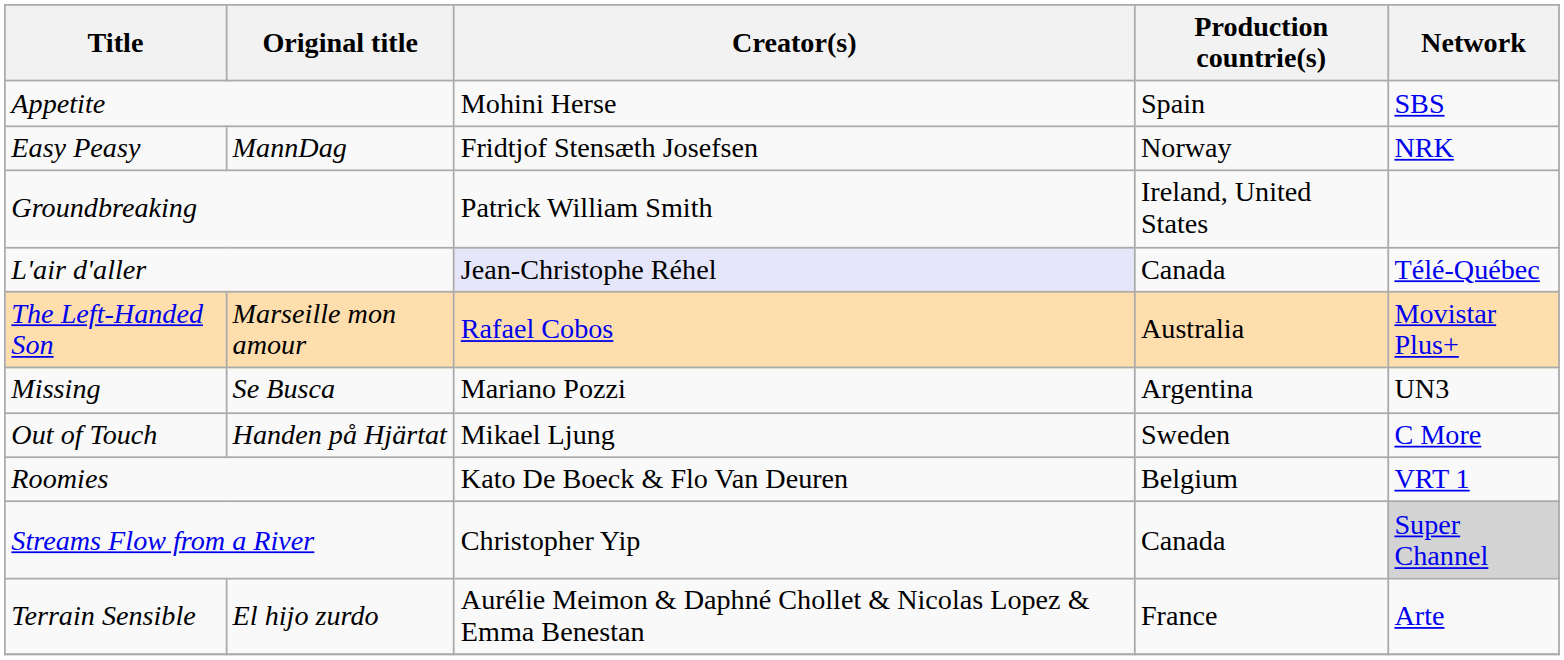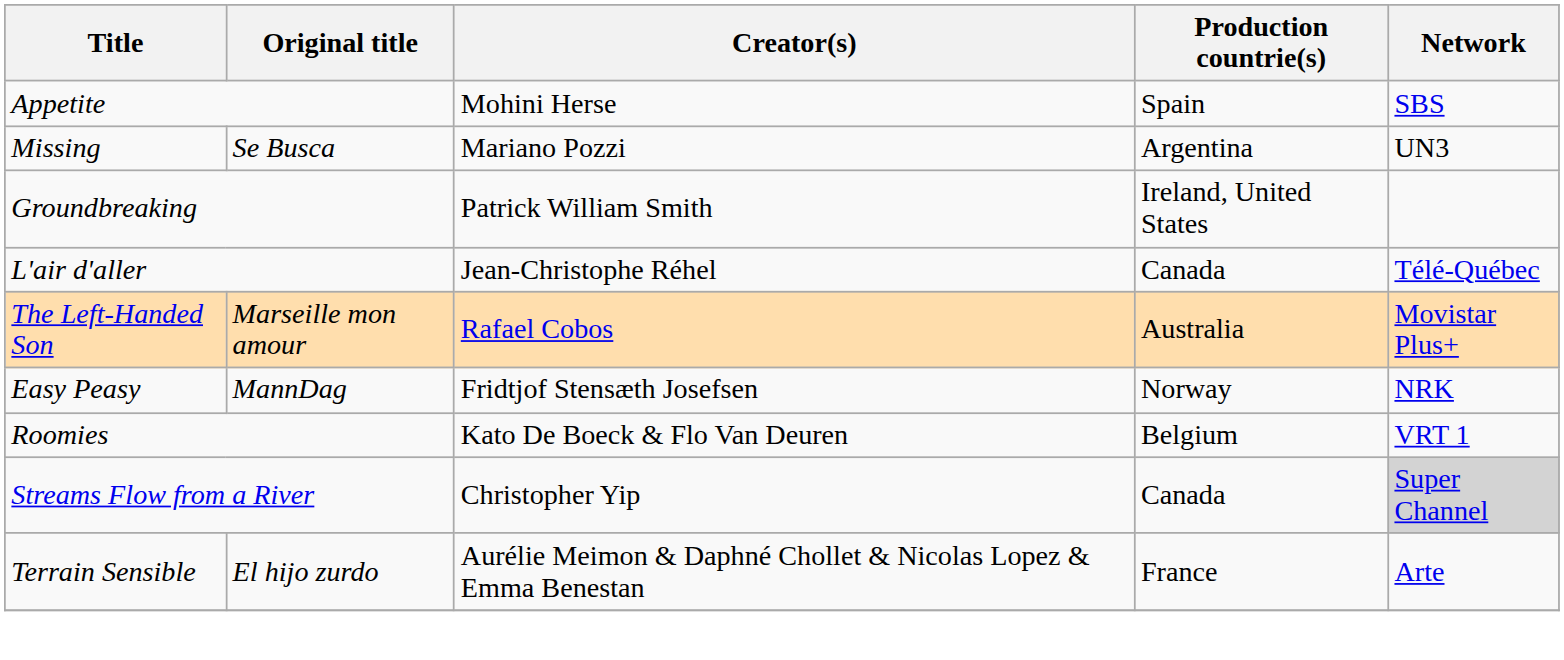rows swapped: Easy Peasy <-> Missing
L'air d'aller | Creator(s): lavender background -> no background
- row: Out of Touch | Handen på Hjärtat | Mikael Ljung | Sweden | C More
